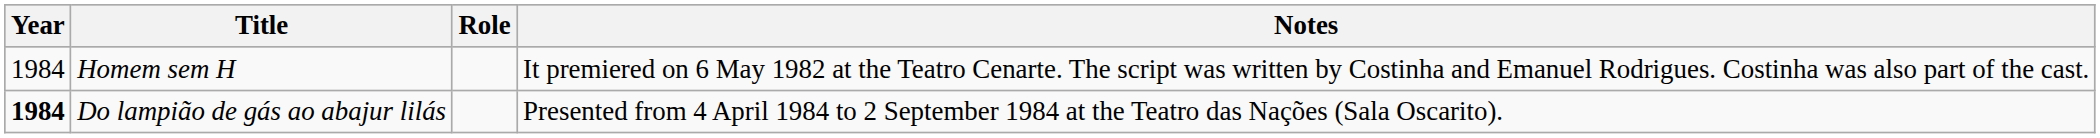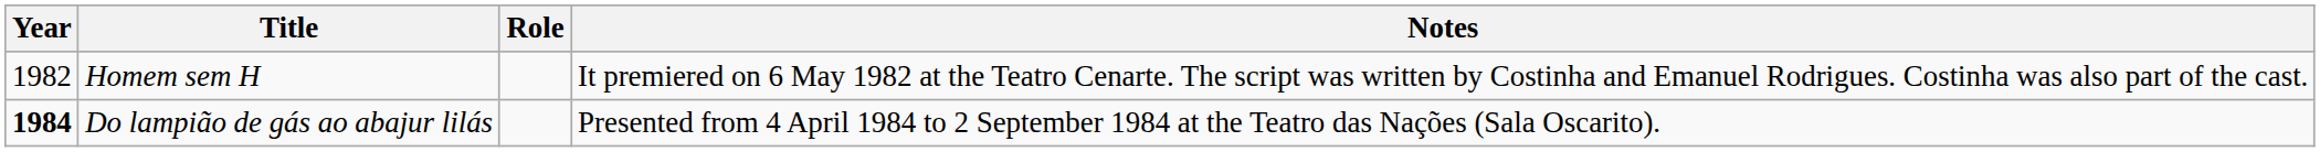Homem sem H | Year: 1984 -> 1982
